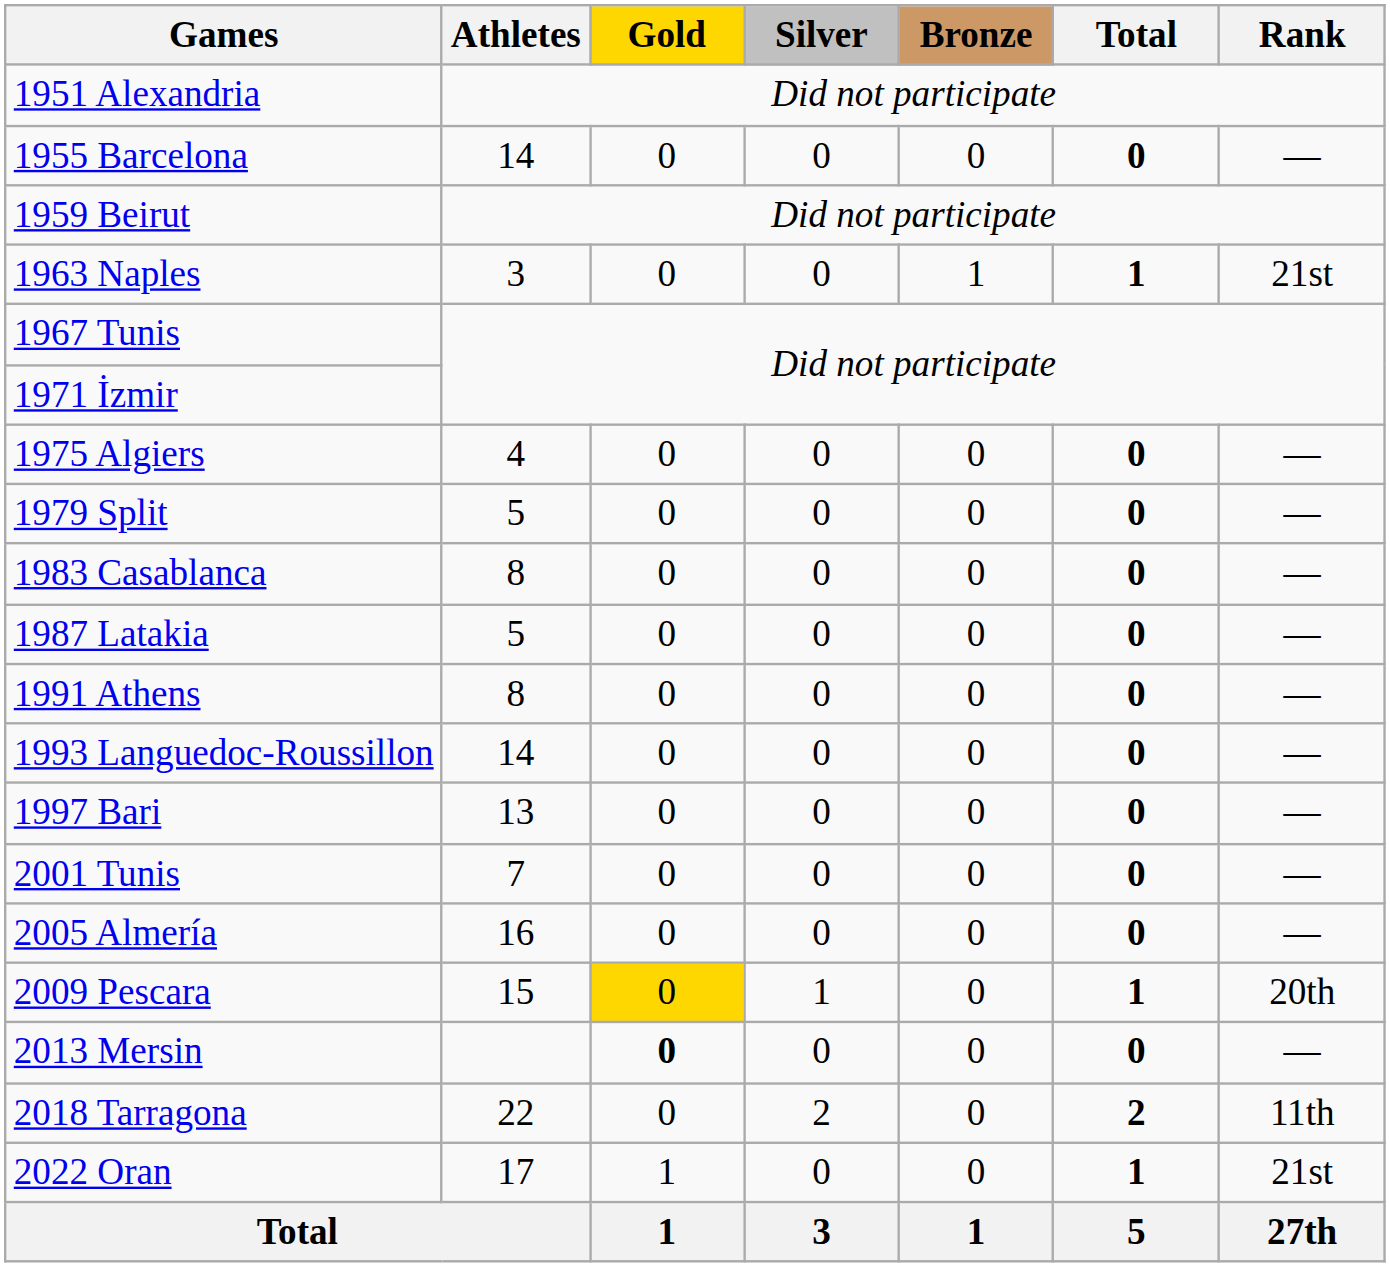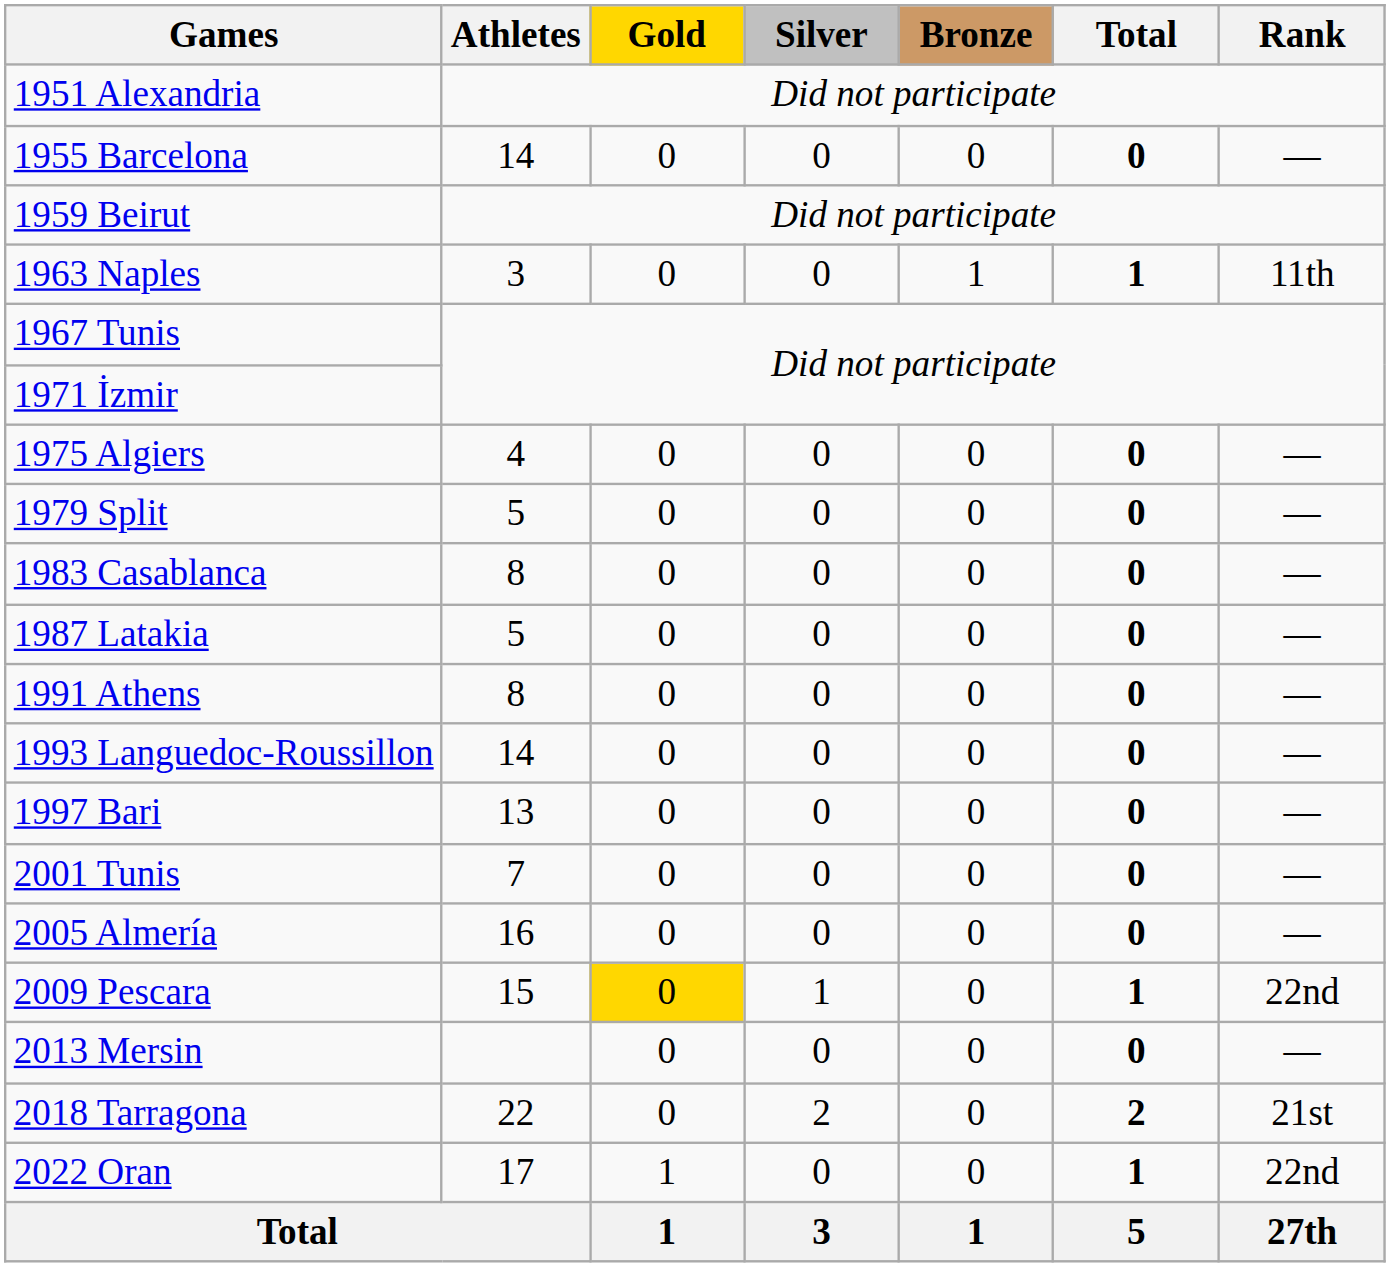1963 Naples | Rank: 21st -> 11th
2009 Pescara | Rank: 20th -> 22nd
2013 Mersin | Gold: bold -> normal
2018 Tarragona | Rank: 11th -> 21st
2022 Oran | Rank: 21st -> 22nd
